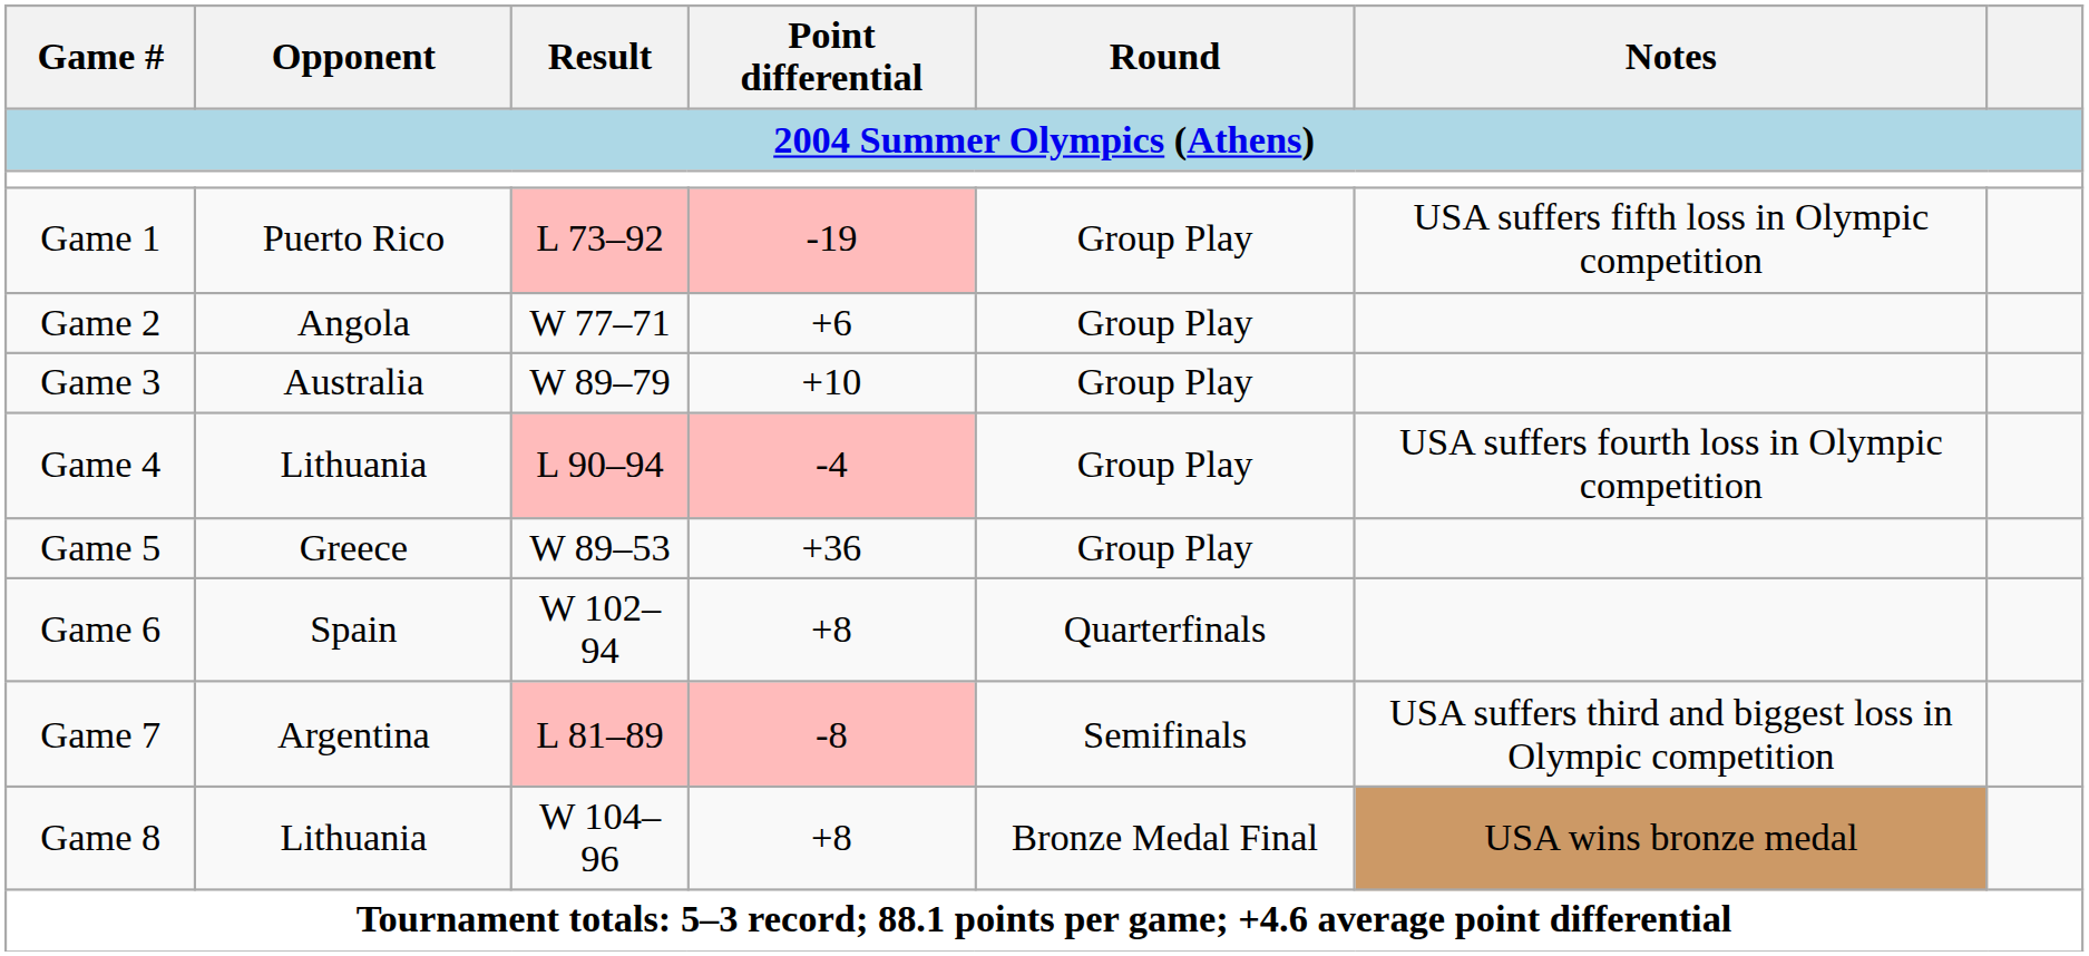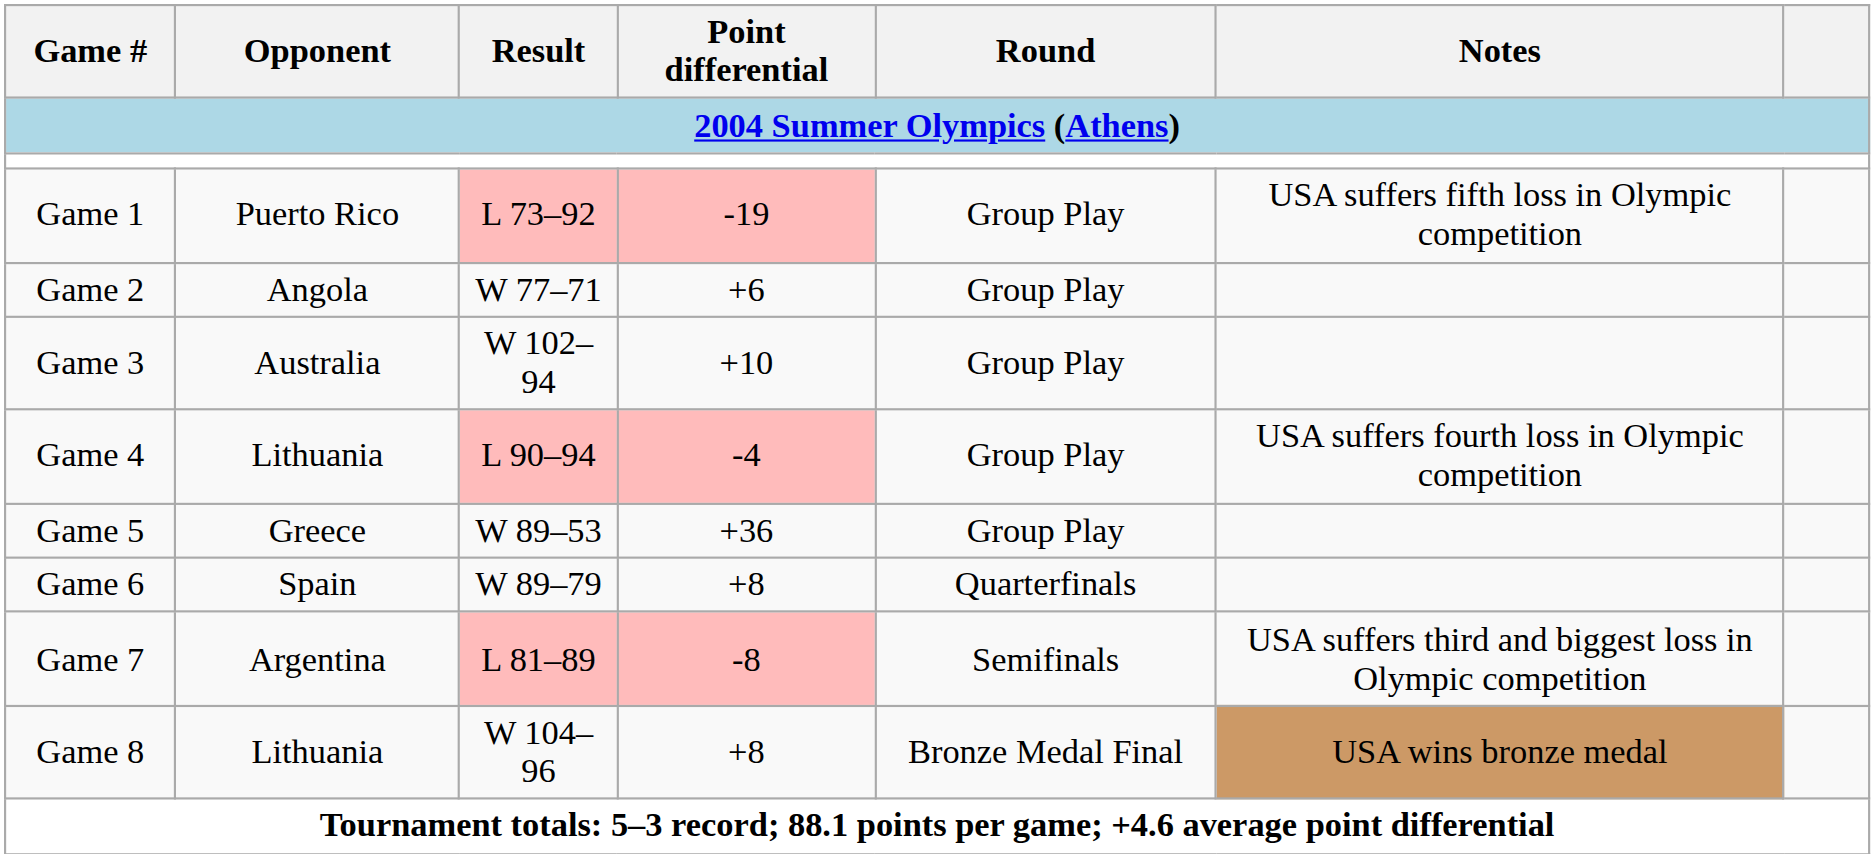Game 3 | Result: W 89–79 -> W 102–94
Game 6 | Result: W 102–94 -> W 89–79
